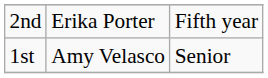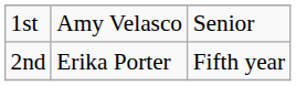rows swapped: 1st <-> 2nd
